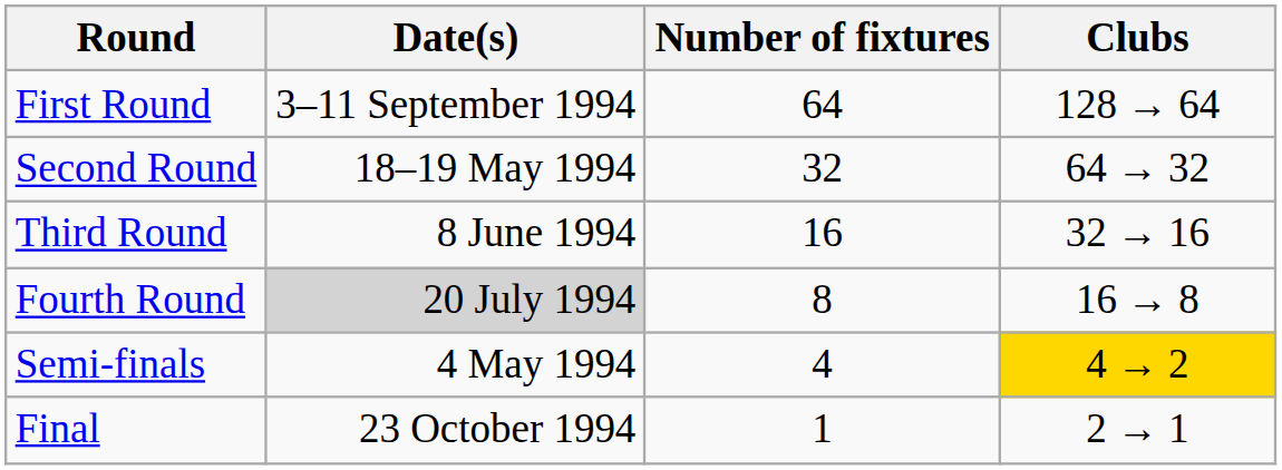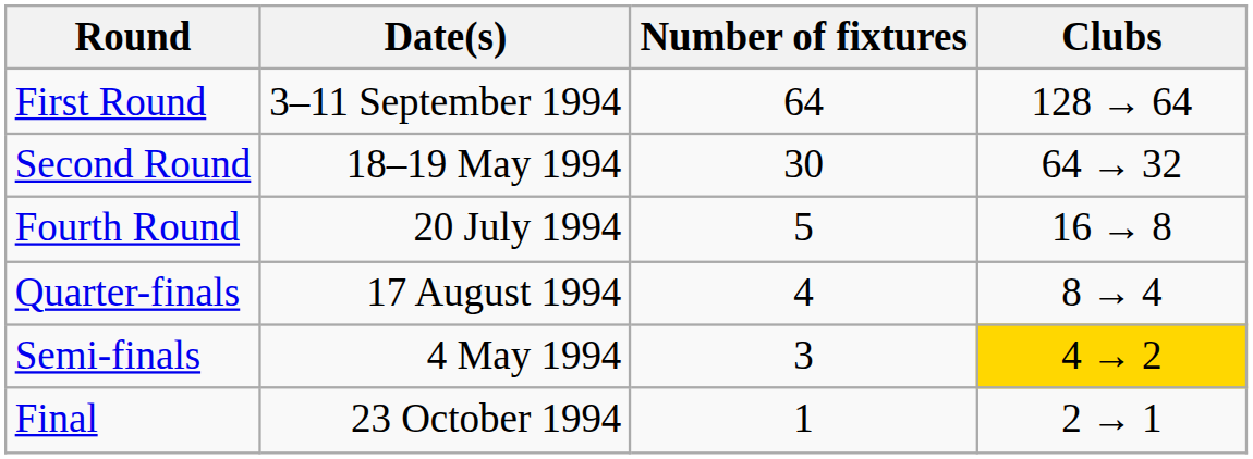Second Round | Number of fixtures: 32 -> 30
- row: Third Round | 8 June 1994 | 16 | 32 → 16
Fourth Round | Date(s): lightgrey background -> no background
Fourth Round | Number of fixtures: 8 -> 5
+ row: Quarter-finals | 17 August 1994 | 4 | 8 → 4
Semi-finals | Number of fixtures: 4 -> 3
